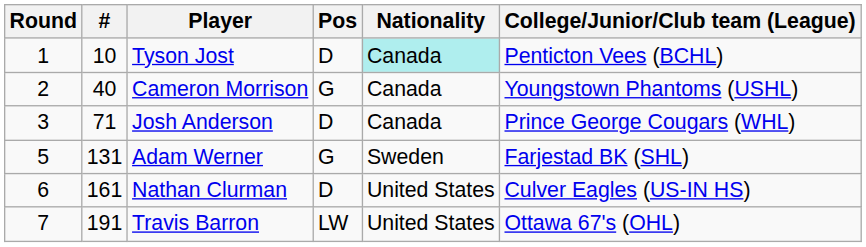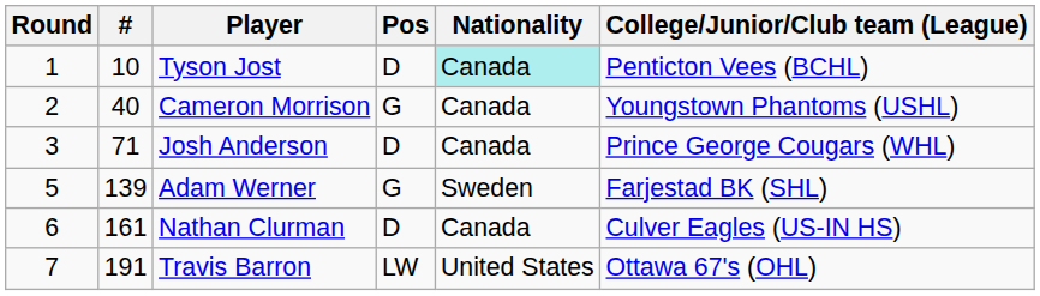Adam Werner | #: 131 -> 139
Nathan Clurman | Nationality: United States -> Canada
